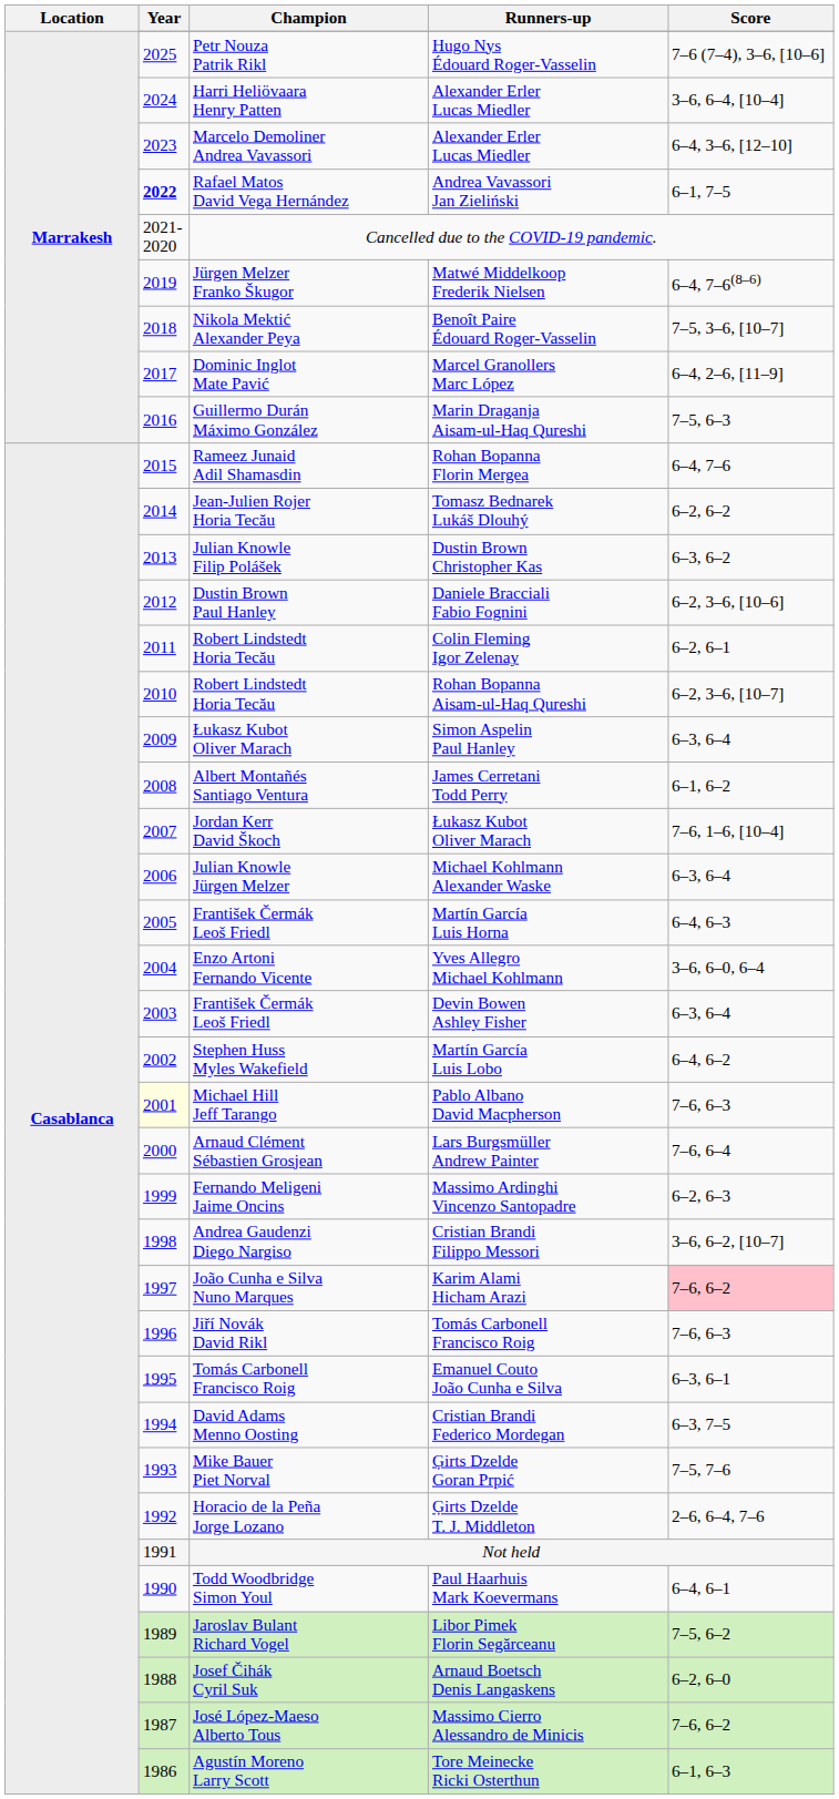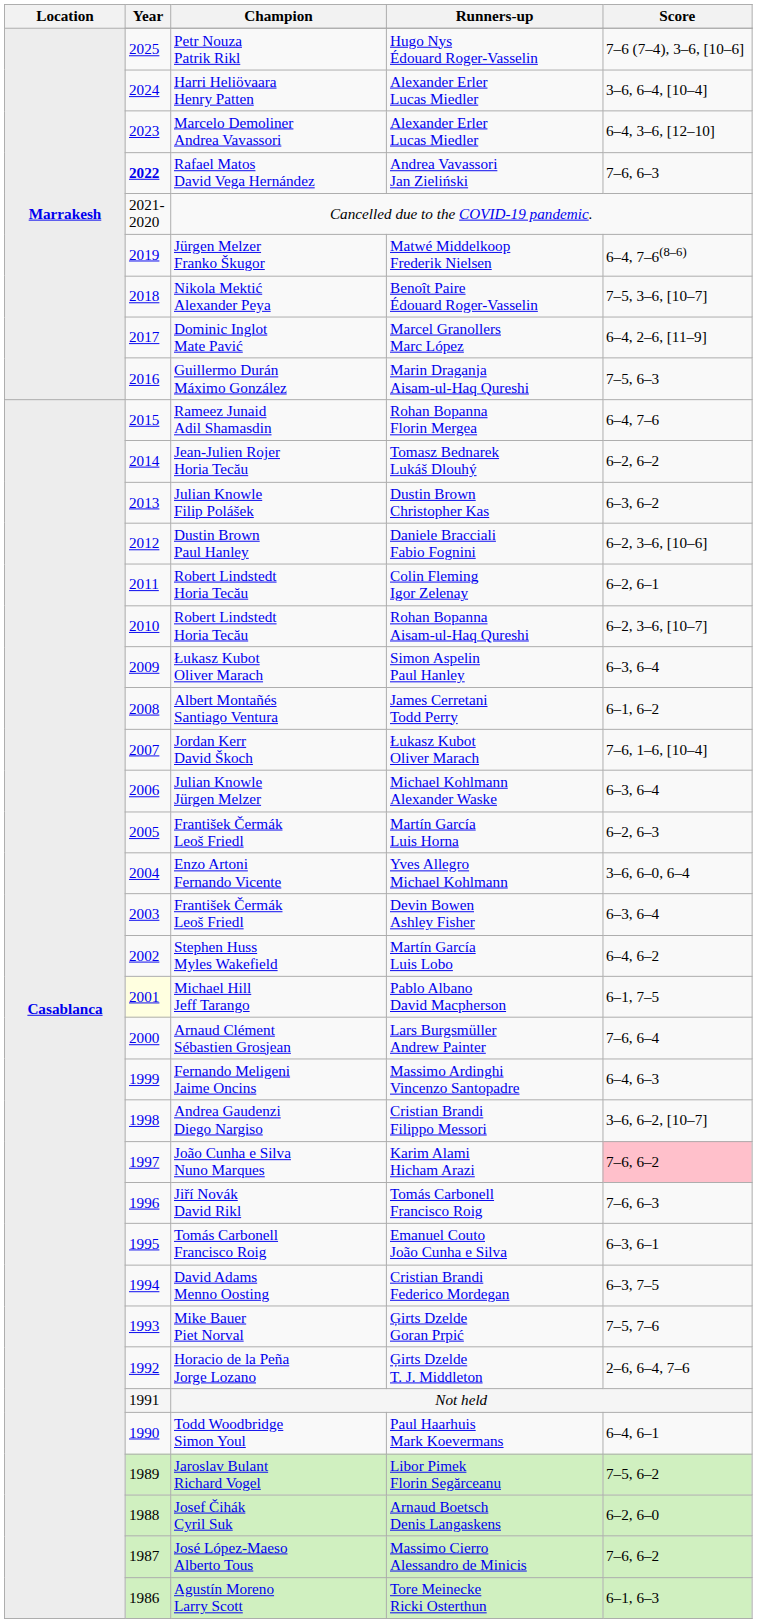Andrea Vavassori Jan Zieliński | Score: 6–1, 7–5 -> 7–6, 6–3
Martín García Luis Horna | Score: 6–4, 6–3 -> 6–2, 6–3
Pablo Albano David Macpherson | Score: 7–6, 6–3 -> 6–1, 7–5
Massimo Ardinghi Vincenzo Santopadre | Score: 6–2, 6–3 -> 6–4, 6–3
